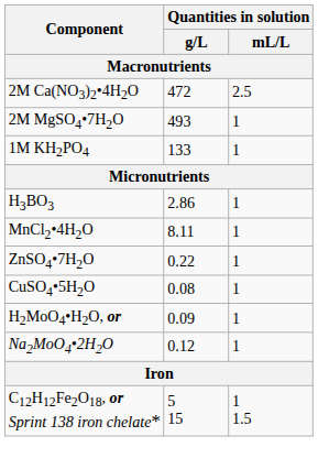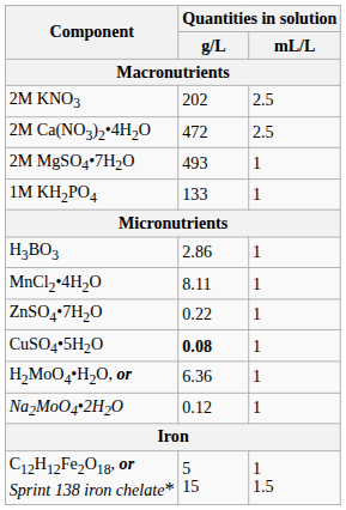+ row: 2M KNO3 | 202 | 2.5
CuSO4•5H2O | Quantities in solution / g/L: normal -> bold
H2MoO4•H2O, or | Quantities in solution / g/L: 0.09 -> 6.36
